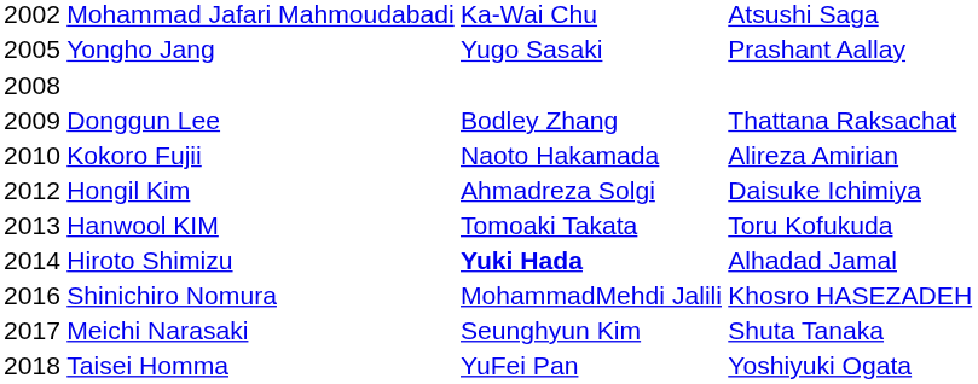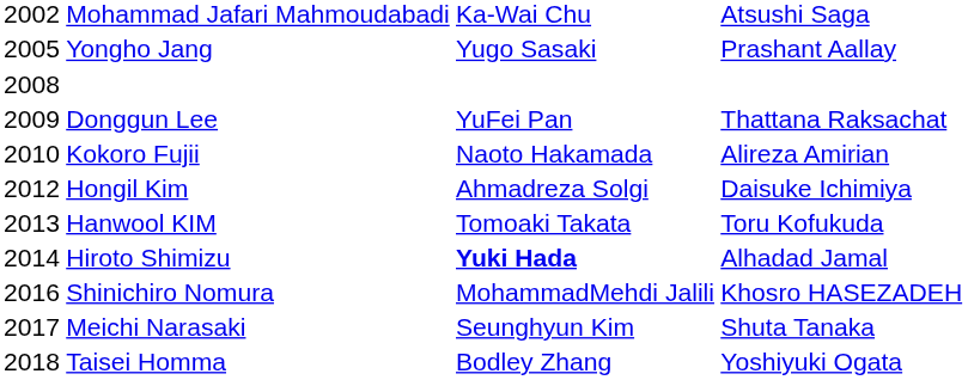Donggun Lee | column 3: Bodley Zhang -> YuFei Pan
Taisei Homma | column 3: YuFei Pan -> Bodley Zhang
